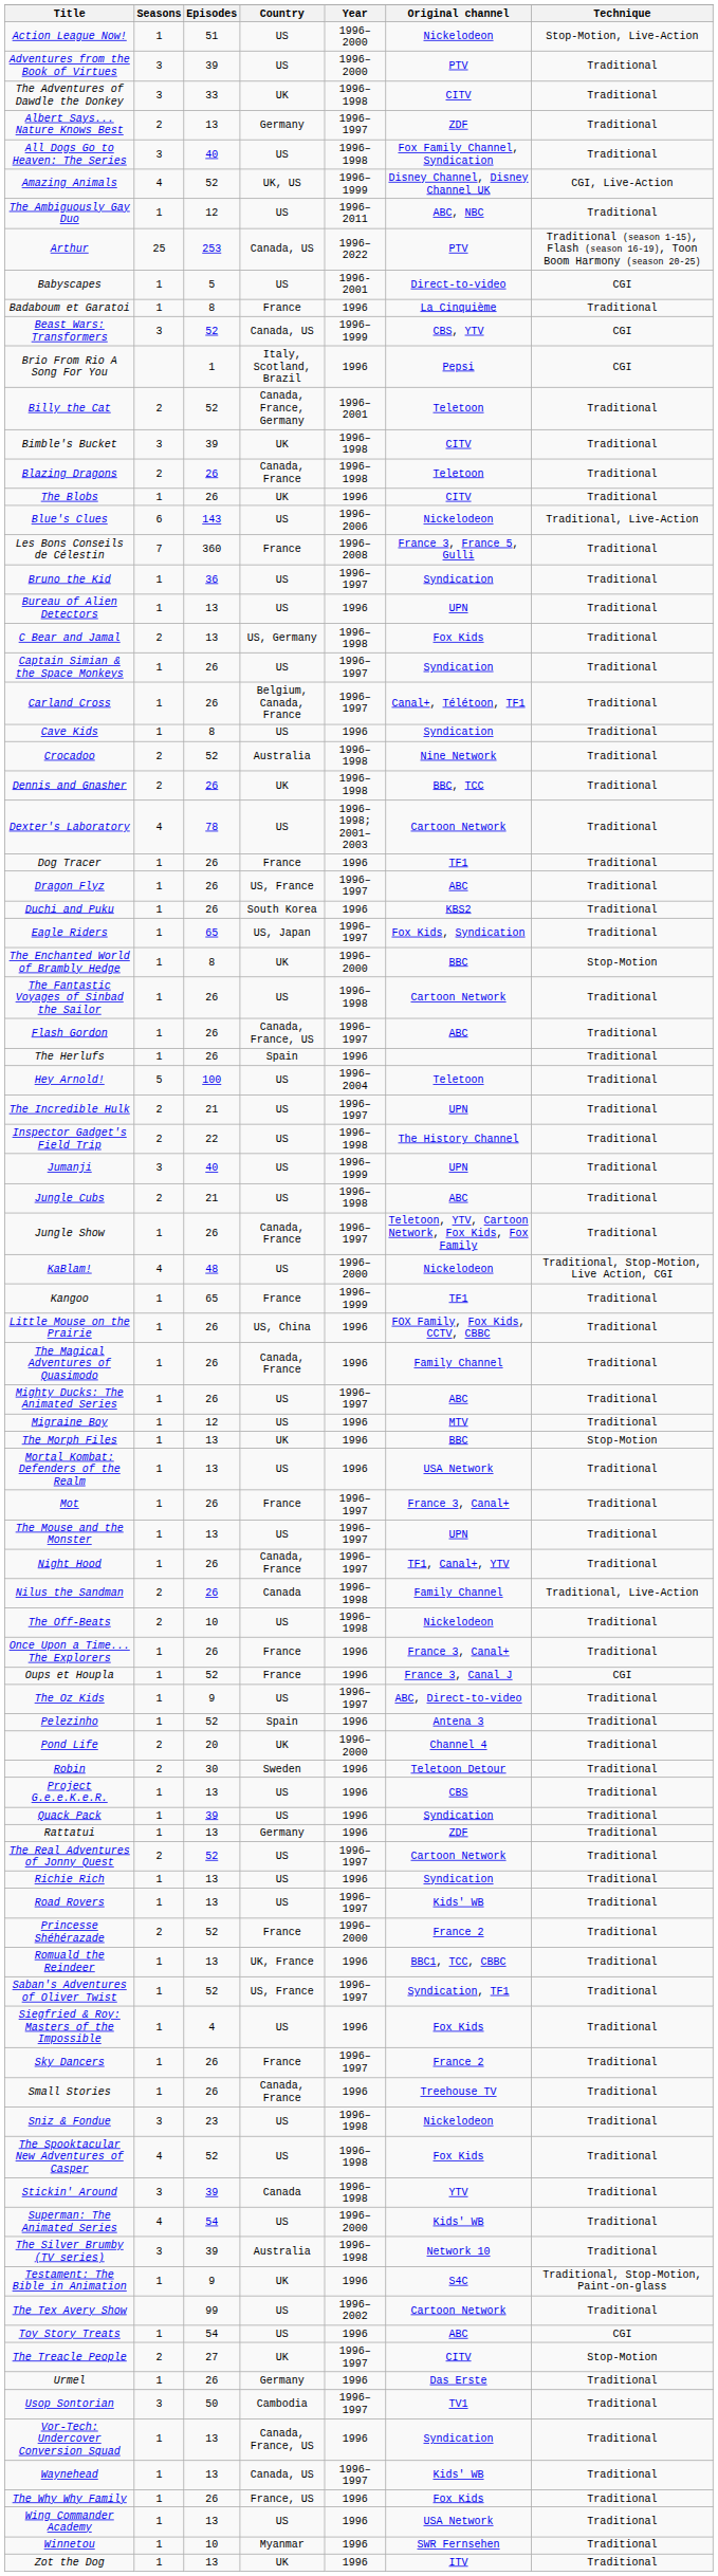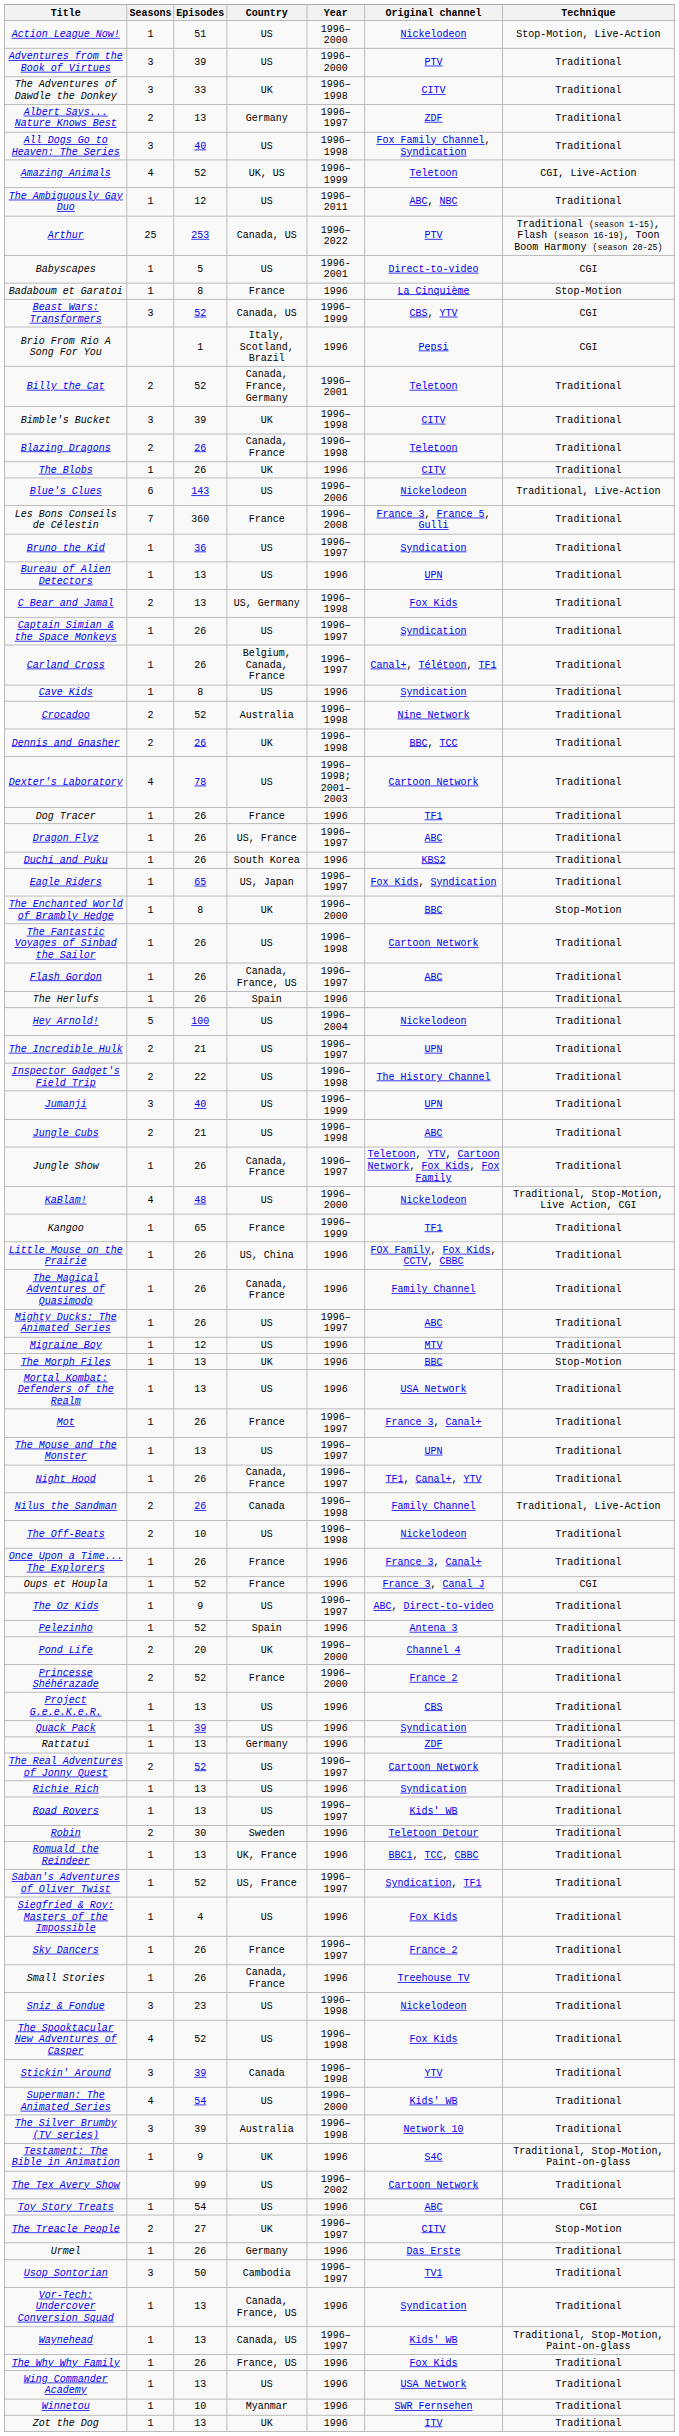Amazing Animals | Original channel: Disney Channel, Disney Channel UK -> Teletoon
Badaboum et Garatoi | Technique: Traditional -> Stop-Motion
Hey Arnold! | Original channel: Teletoon -> Nickelodeon
rows swapped: Princesse Shéhérazade <-> Robin
Waynehead | Technique: Traditional -> Traditional, Stop-Motion, Paint-on-glass
